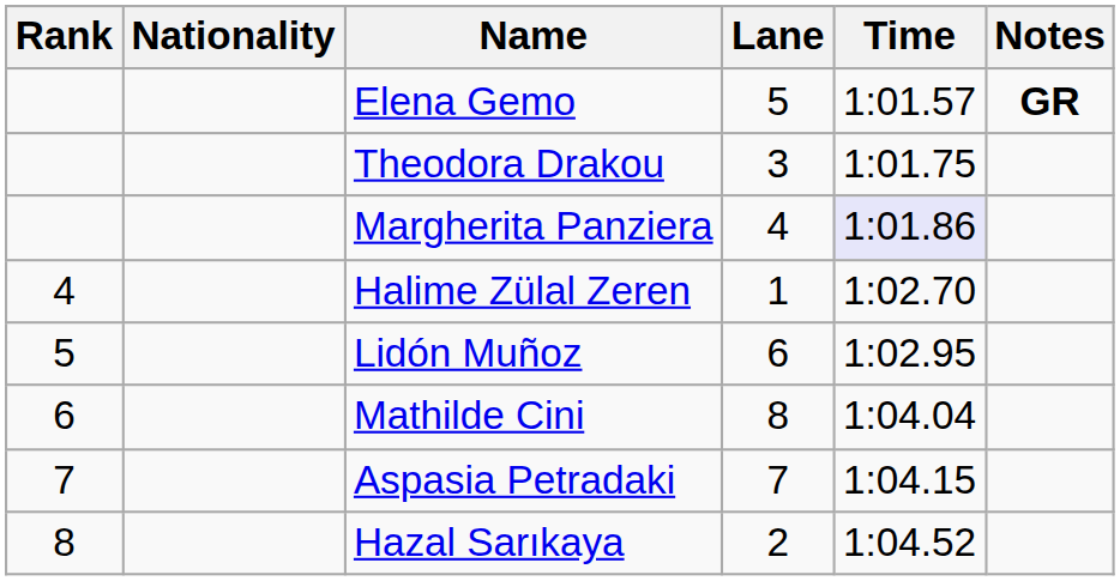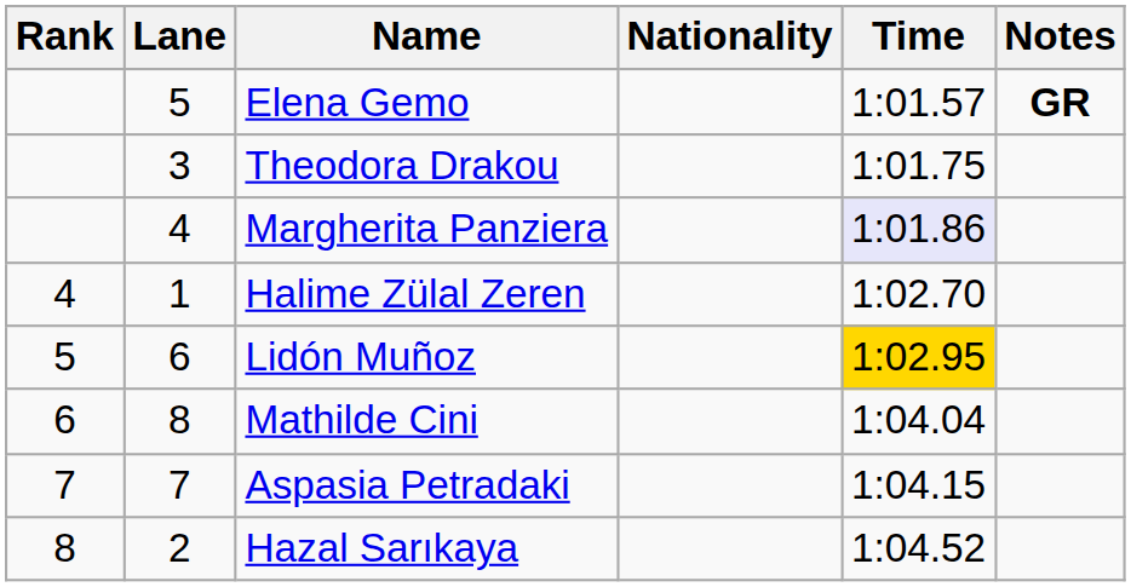columns swapped: Lane <-> Nationality
Lidón Muñoz | Time: no background -> gold background
